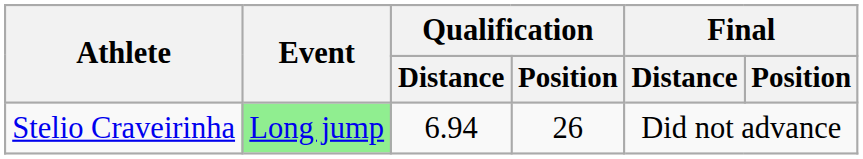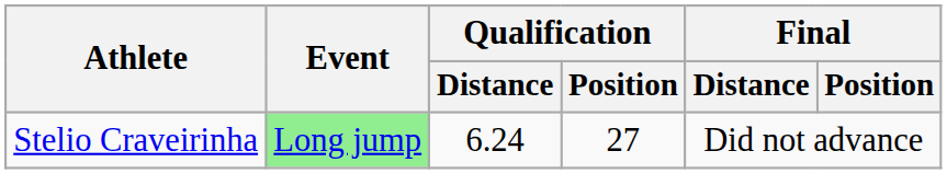Stelio Craveirinha | Qualification / Distance: 6.94 -> 6.24
Stelio Craveirinha | Qualification / Position: 26 -> 27
